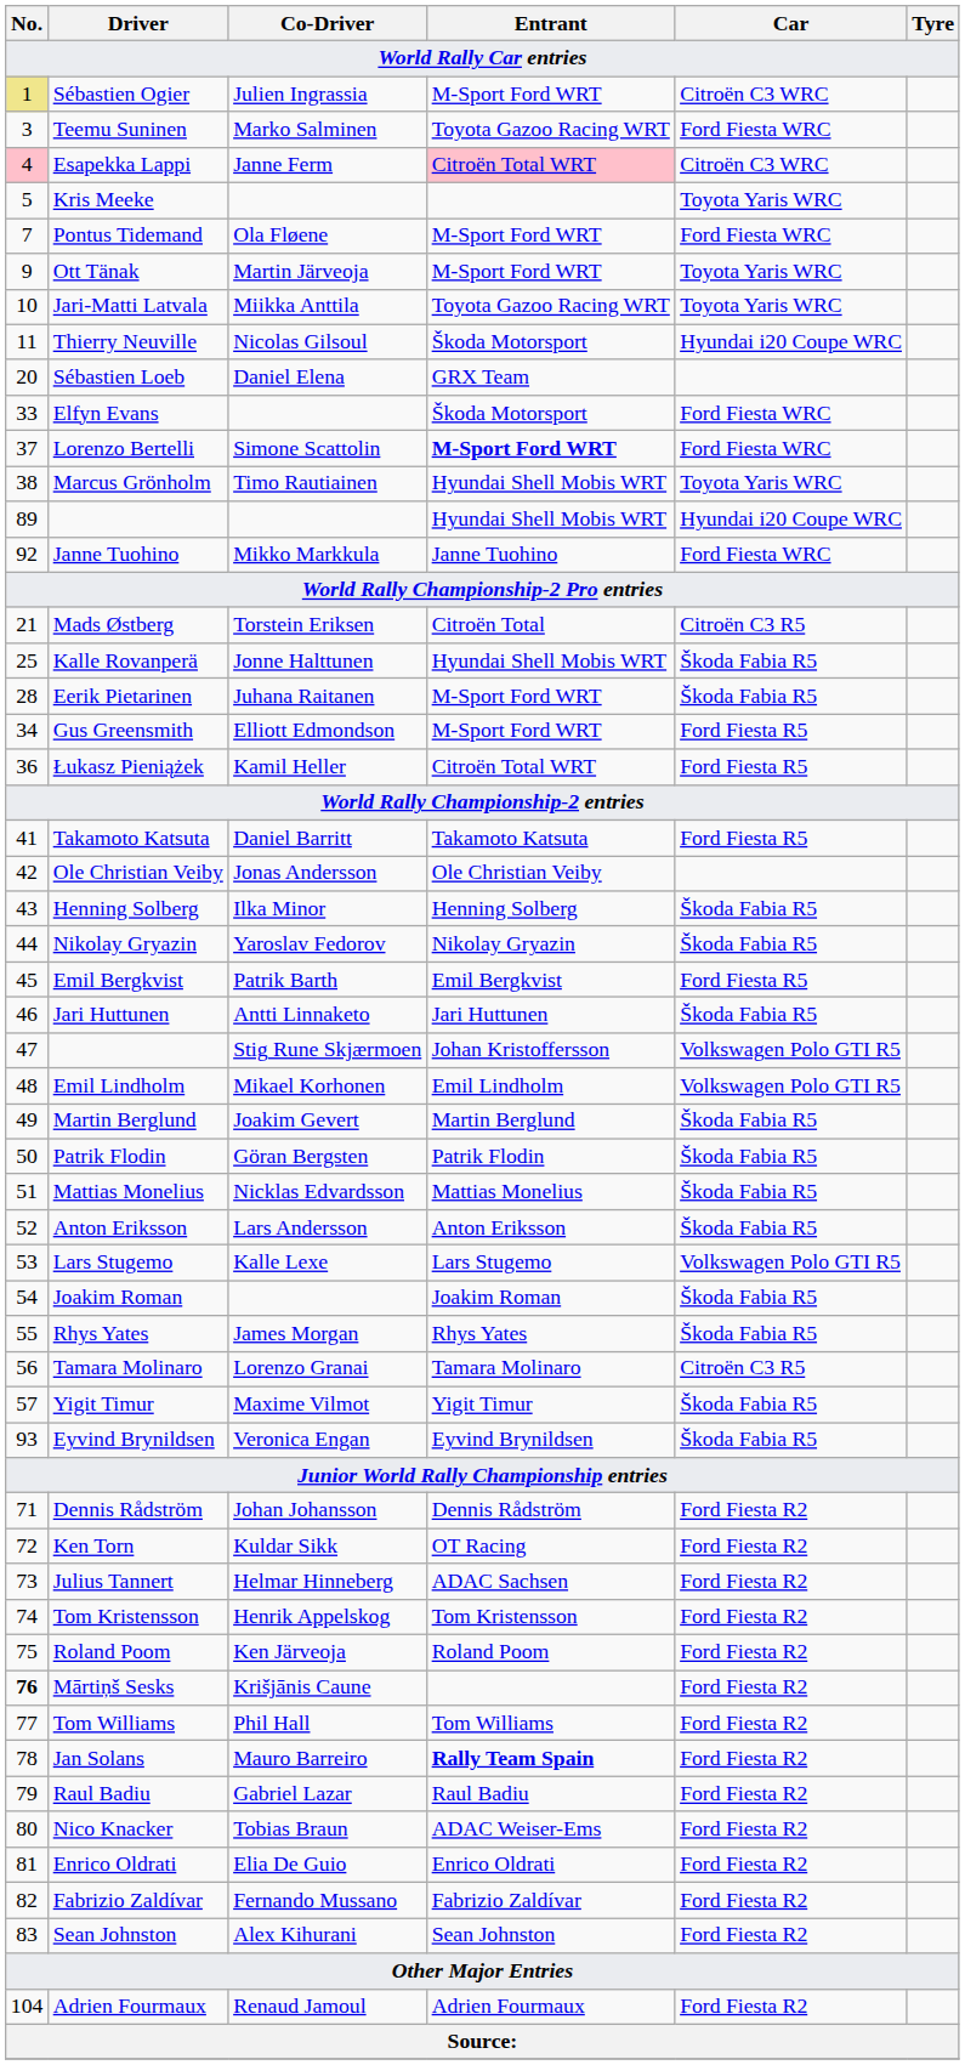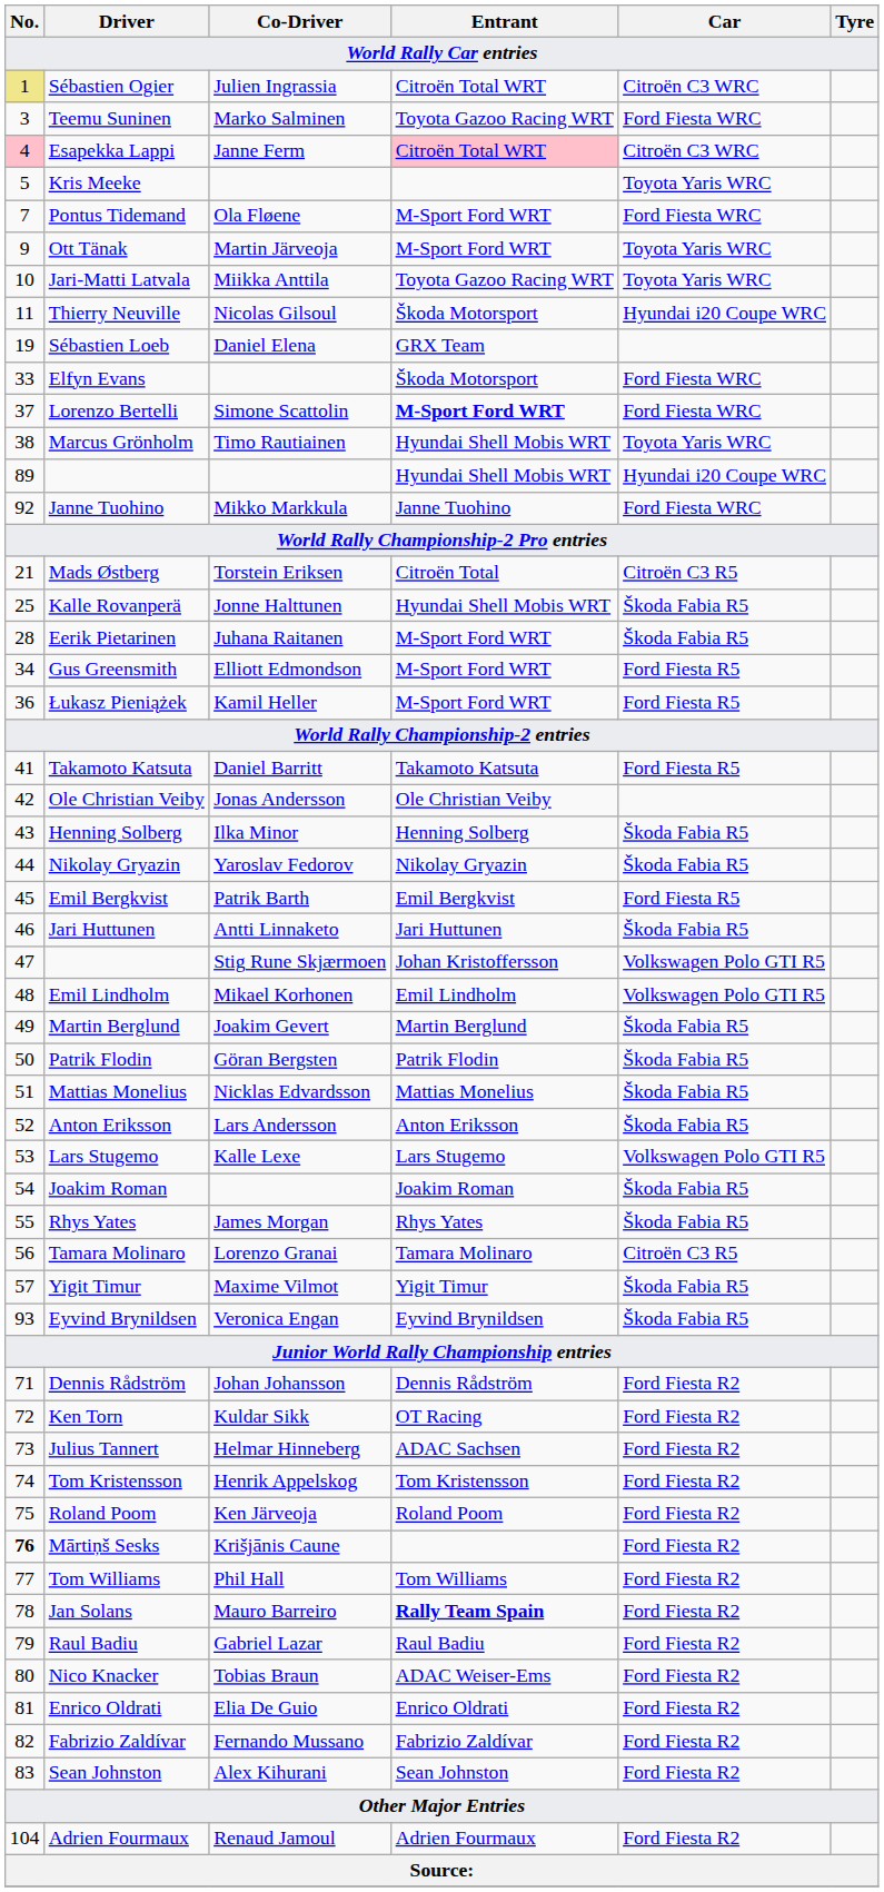Sébastien Ogier | Entrant: M-Sport Ford WRT -> Citroën Total WRT
Sébastien Loeb | No.: 20 -> 19
Łukasz Pieniążek | Entrant: Citroën Total WRT -> M-Sport Ford WRT
